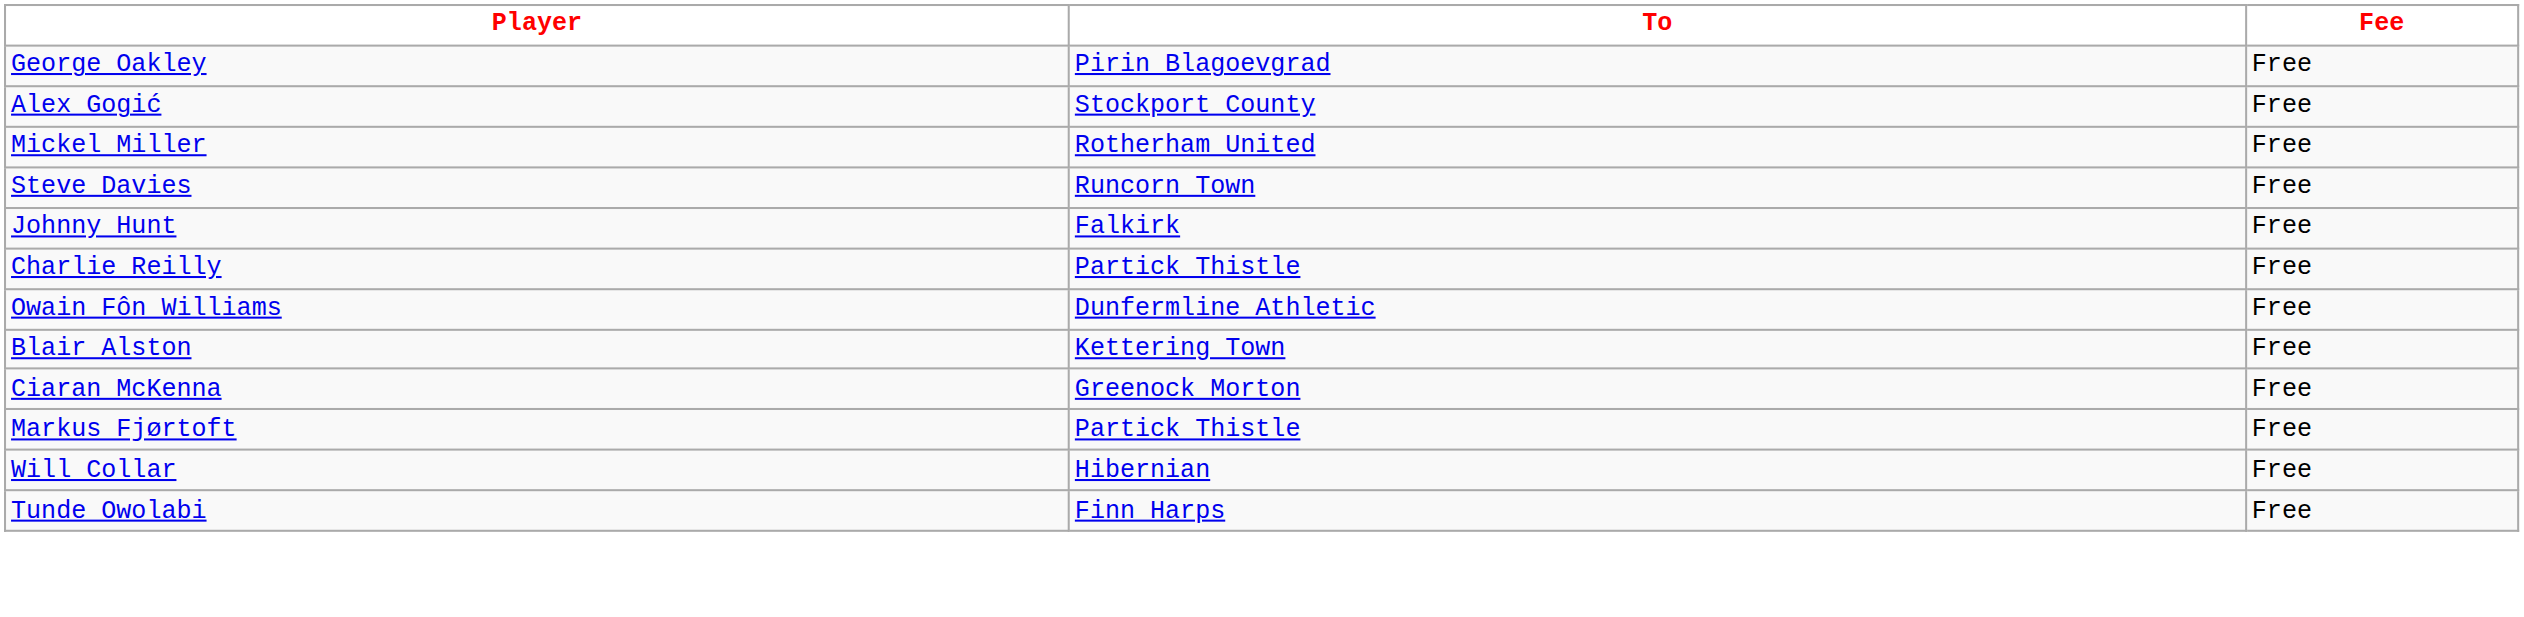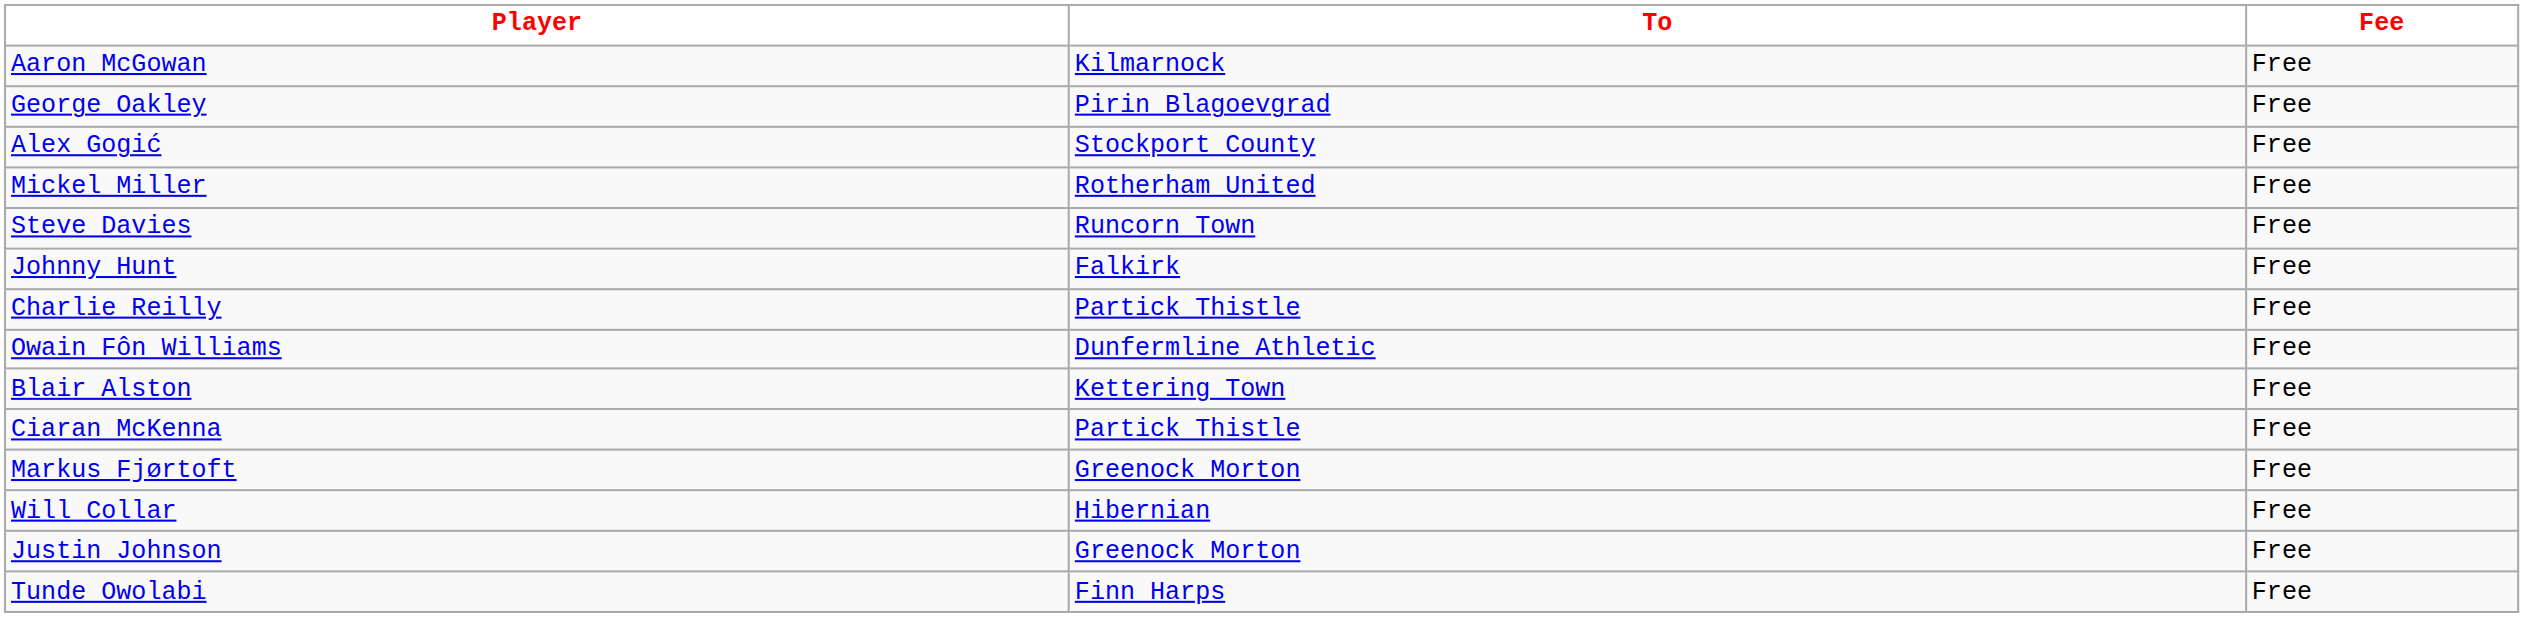+ row: Aaron McGowan | Kilmarnock | Free
Ciaran McKenna | To: Greenock Morton -> Partick Thistle
Markus Fjørtoft | To: Partick Thistle -> Greenock Morton
+ row: Justin Johnson | Greenock Morton | Free
